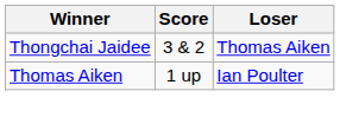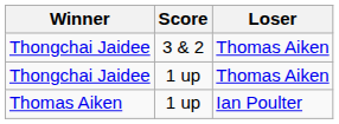+ row: Thongchai Jaidee | 1 up | Thomas Aiken
